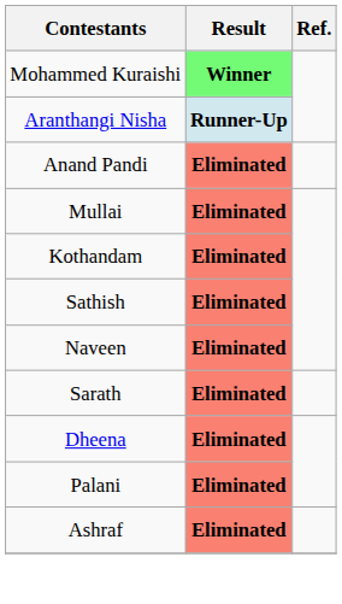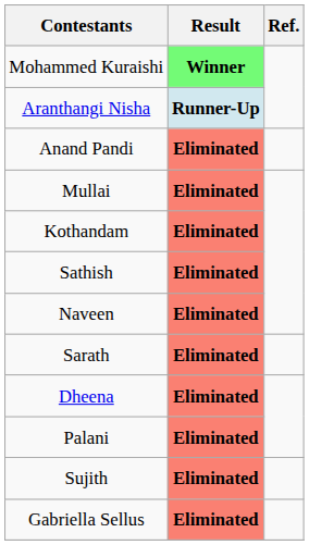+ row: Sujith | Eliminated
+ row: Gabriella Sellus | Eliminated
- row: Ashraf | Eliminated
